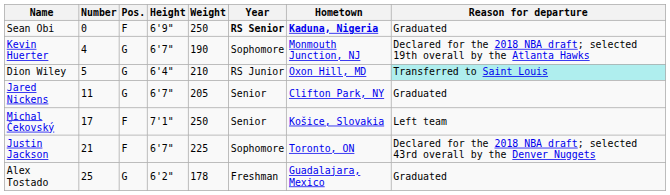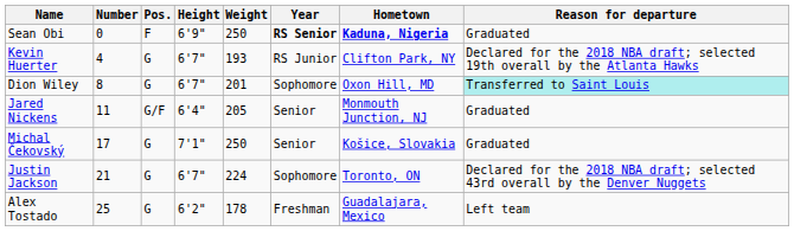Kevin Huerter | Weight: 190 -> 193
Kevin Huerter | Year: Sophomore -> RS Junior
Kevin Huerter | Hometown: Monmouth Junction, NJ -> Clifton Park, NY
Dion Wiley | Number: 5 -> 8
Dion Wiley | Height: 6'4" -> 6'7"
Dion Wiley | Weight: 210 -> 201
Dion Wiley | Year: RS Junior -> Sophomore
Jared Nickens | Pos.: G -> G/F
Jared Nickens | Height: 6'7" -> 6'4"
Jared Nickens | Hometown: Clifton Park, NY -> Monmouth Junction, NJ
Michal Čekovský | Pos.: F -> G
Michal Čekovský | Reason for departure: Left team -> Graduated
Justin Jackson | Pos.: F -> G
Justin Jackson | Weight: 225 -> 224
Alex Tostado | Reason for departure: Graduated -> Left team
